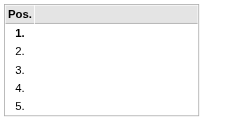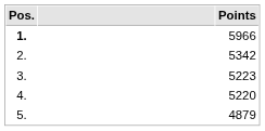+ column: Points | 5966 | 5342 | 5223 | 5220 | 4879
